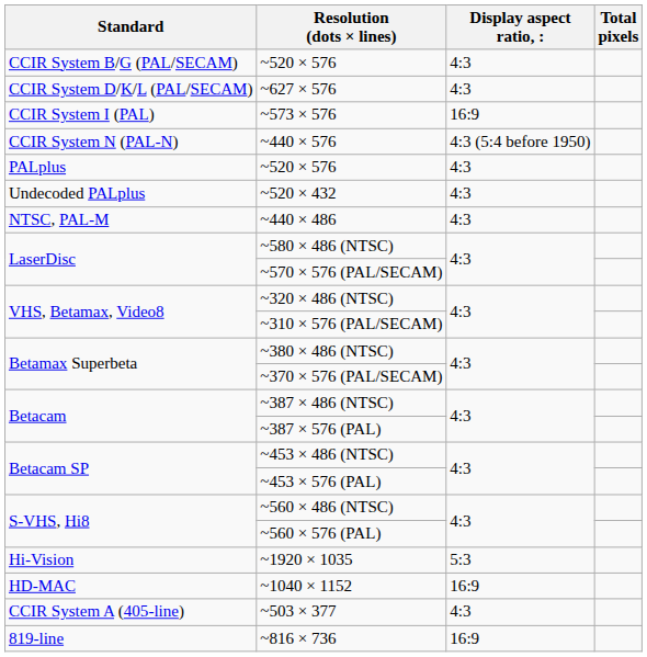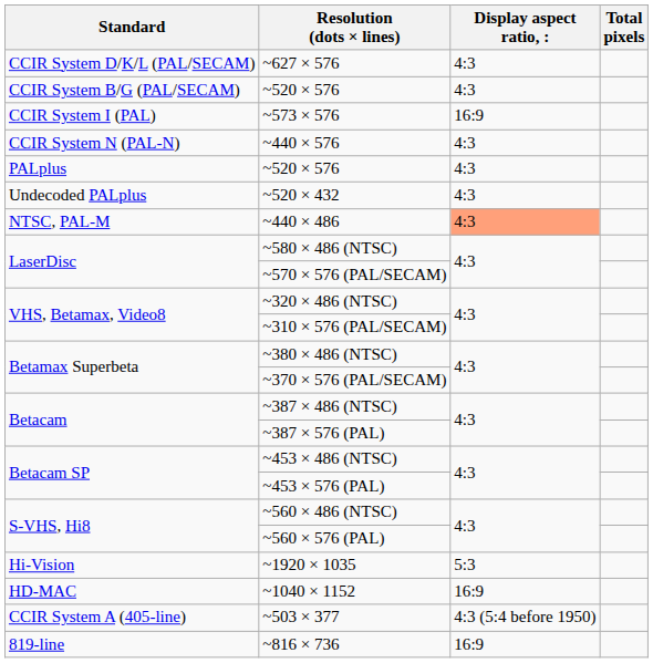rows swapped: CCIR System B/G (PAL/SECAM) / ~520 × 576 <-> ~627 × 576
~440 × 576 | Display aspect ratio, :: 4:3 (5:4 before 1950) -> 4:3
~440 × 486 | Display aspect ratio, :: no background -> lightsalmon background
~503 × 377 | Display aspect ratio, :: 4:3 -> 4:3 (5:4 before 1950)
